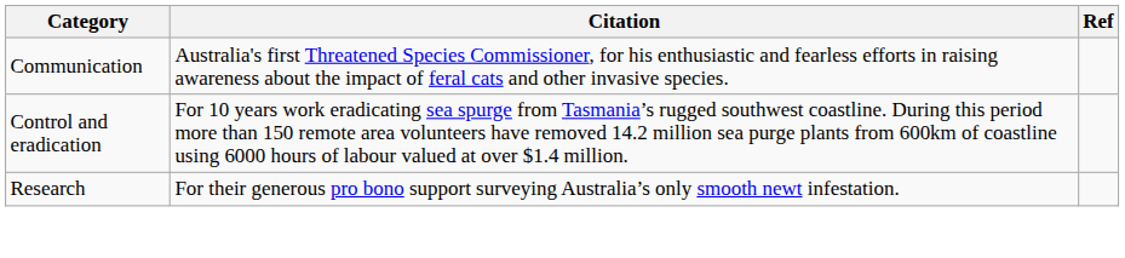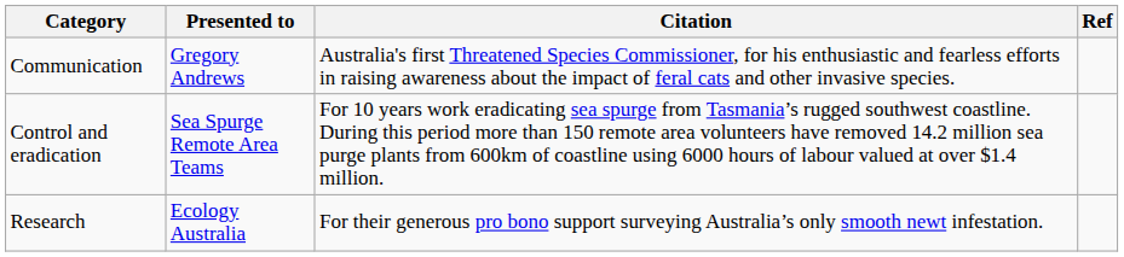+ column: Presented to | Gregory Andrews | Sea Spurge Remote Area Teams | Ecology Australia
